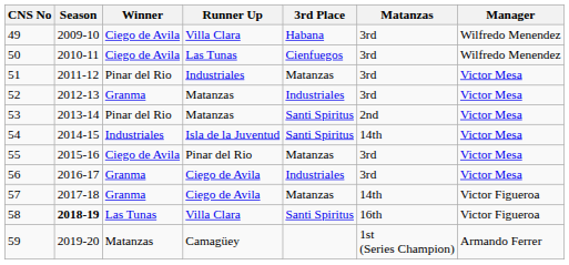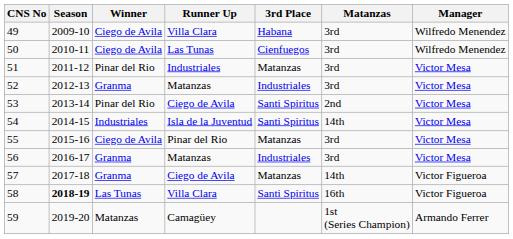53 | Runner Up: Matanzas -> Ciego de Avila
56 | Runner Up: Ciego de Avila -> Matanzas
